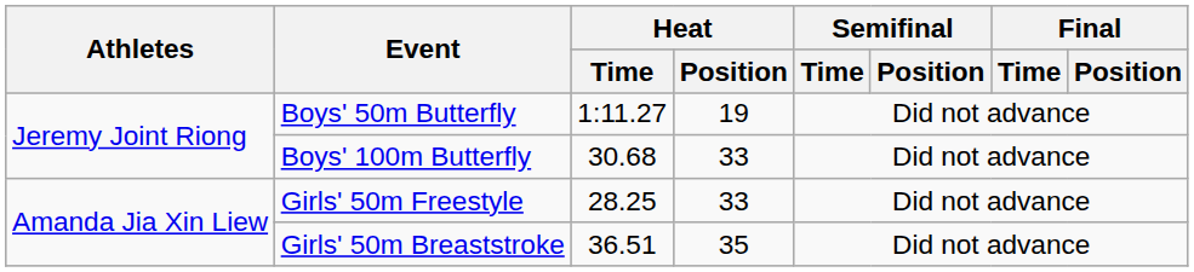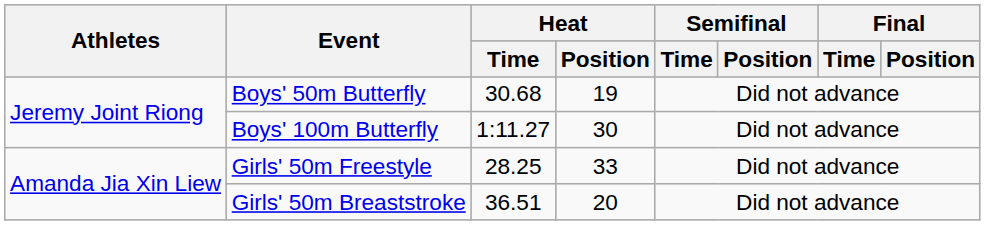Boys' 50m Butterfly | Heat / Time: 1:11.27 -> 30.68
Boys' 100m Butterfly | Heat / Time: 30.68 -> 1:11.27
Boys' 100m Butterfly | Heat / Position: 33 -> 30
Girls' 50m Breaststroke | Heat / Position: 35 -> 20
